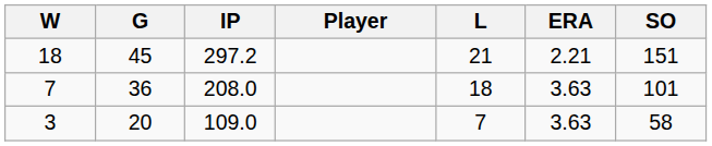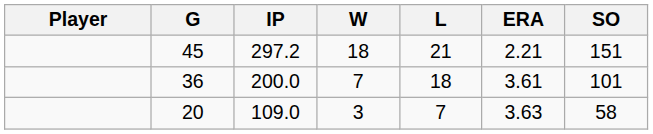columns swapped: Player <-> W
36 | IP: 208.0 -> 200.0
36 | ERA: 3.63 -> 3.61
